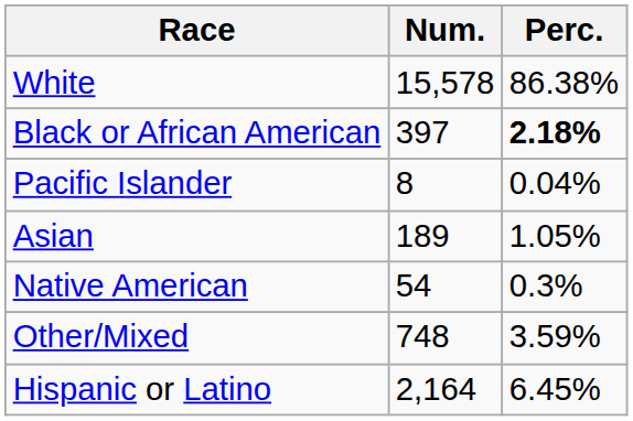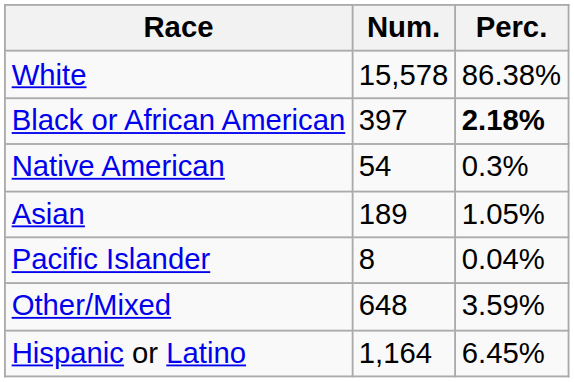rows swapped: Native American <-> Pacific Islander
Other/Mixed | Num.: 748 -> 648
Hispanic or Latino | Num.: 2,164 -> 1,164
